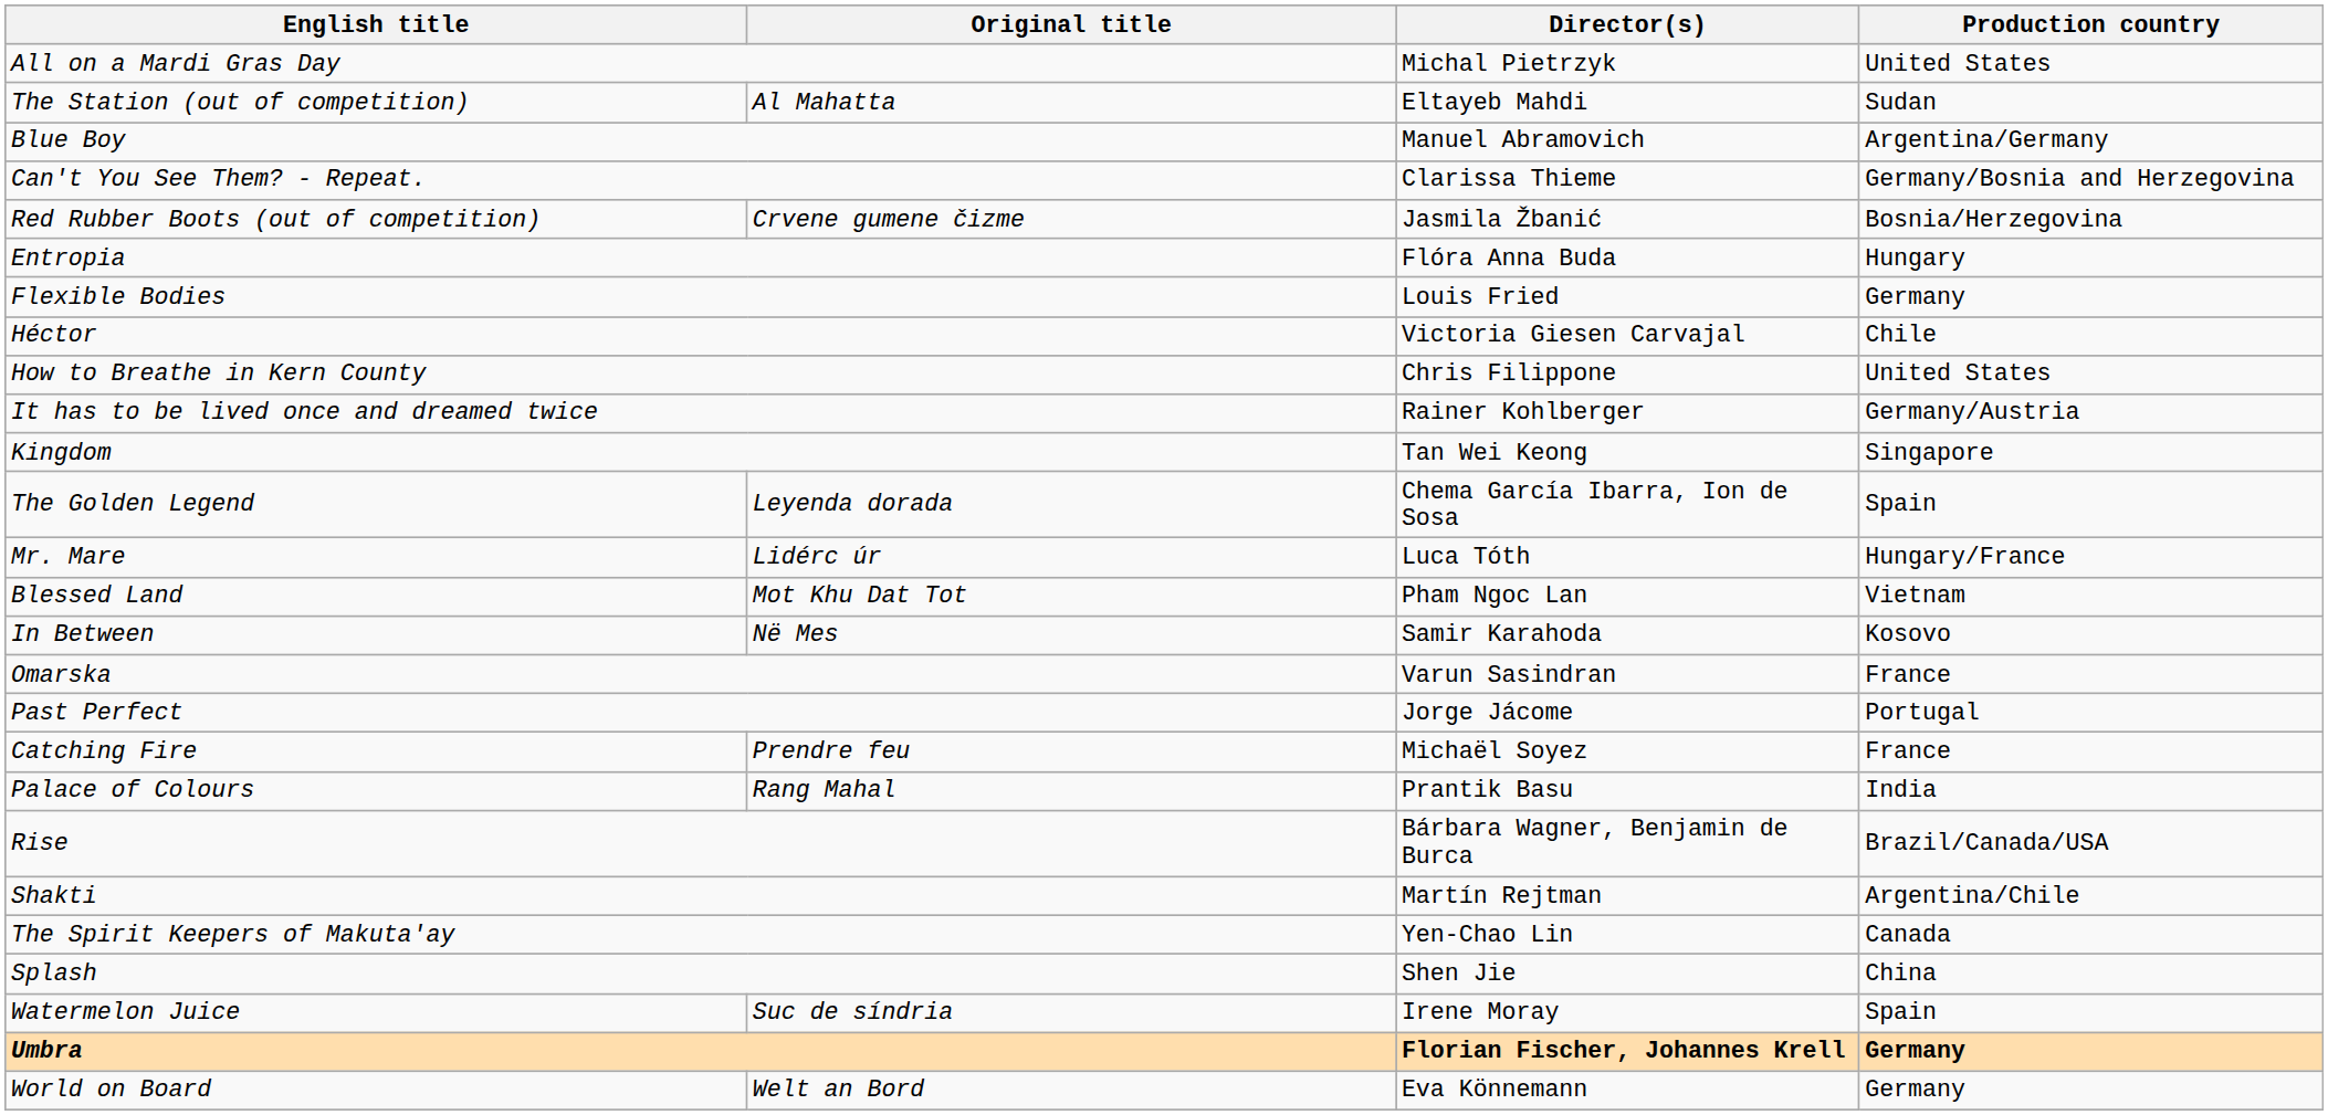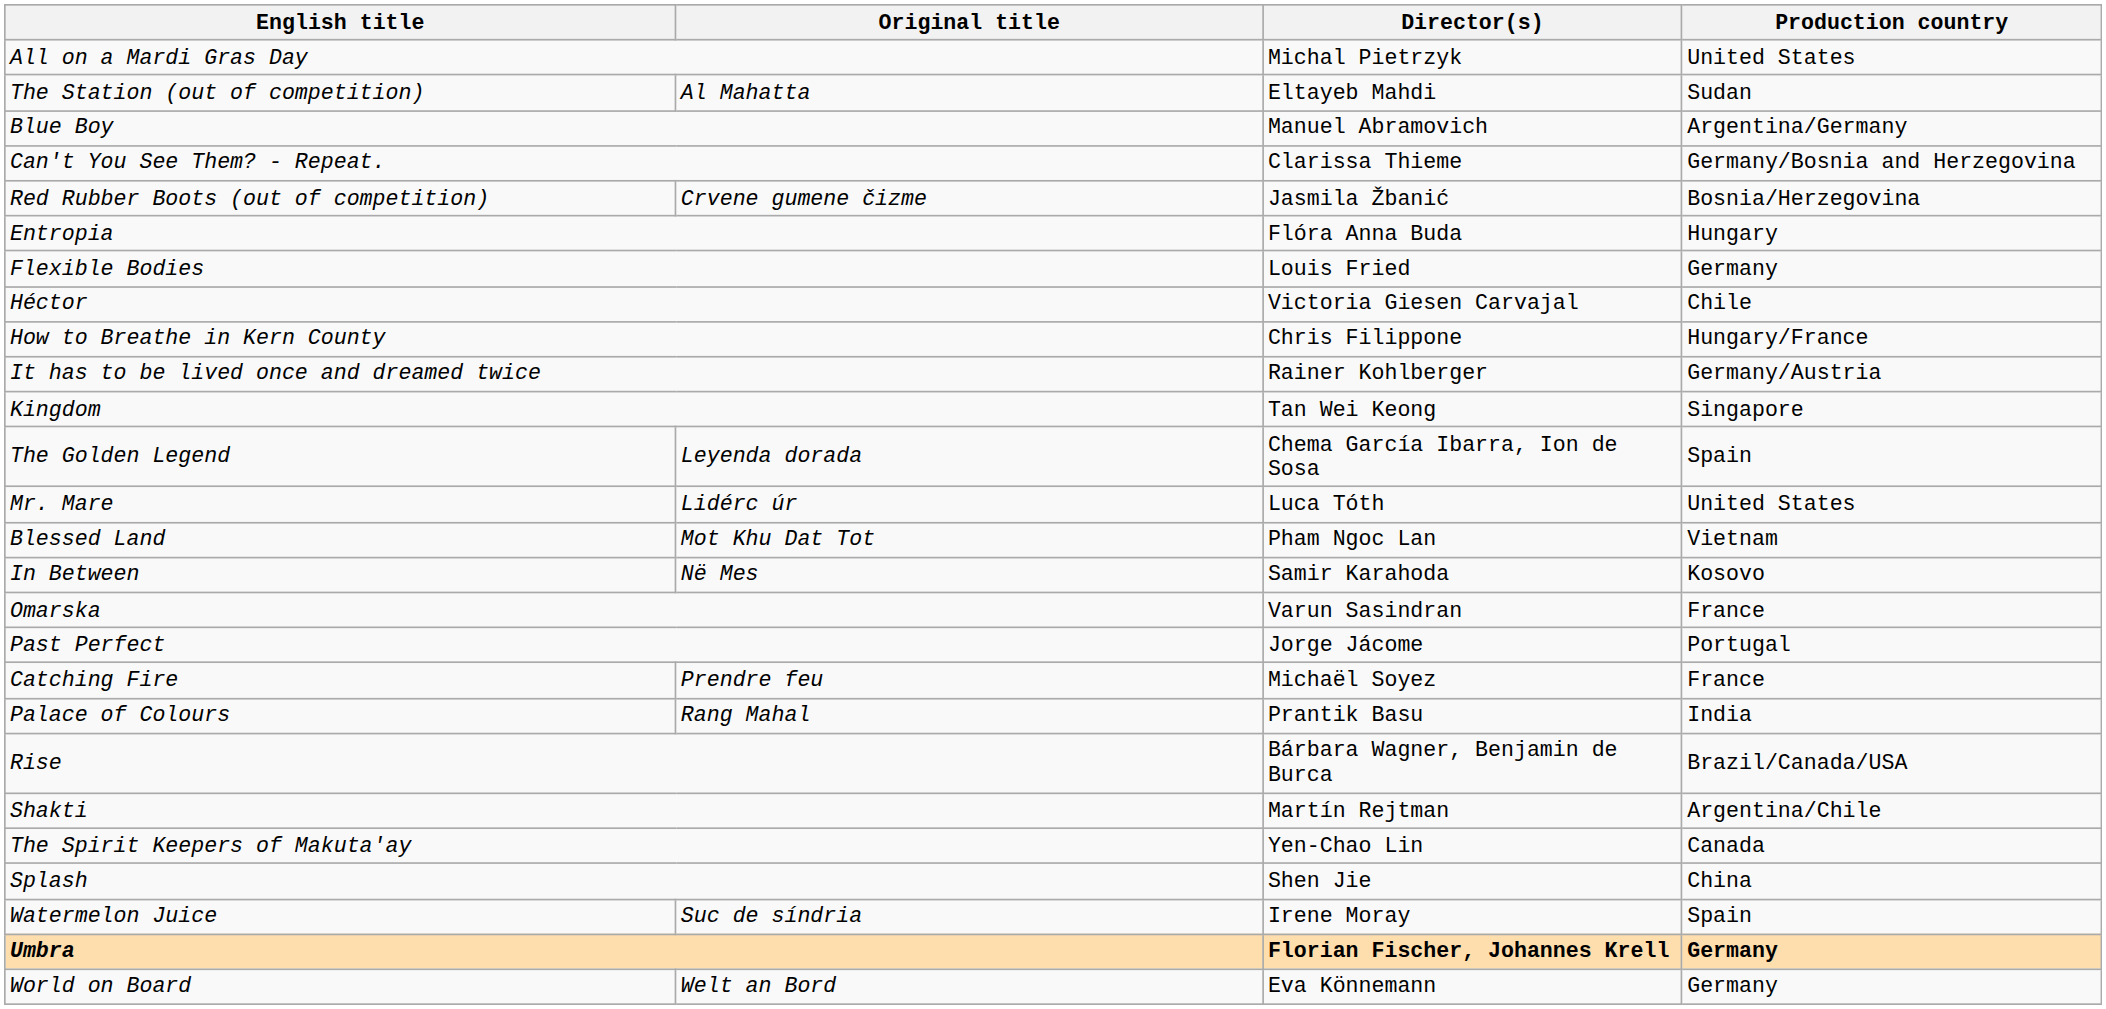How to Breathe in Kern County | Production country: United States -> Hungary/France
Mr. Mare | Production country: Hungary/France -> United States
